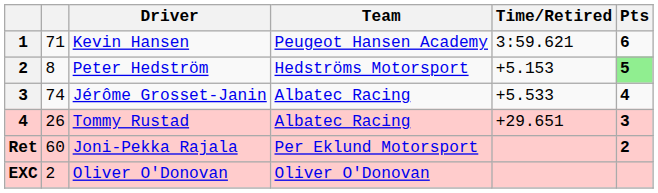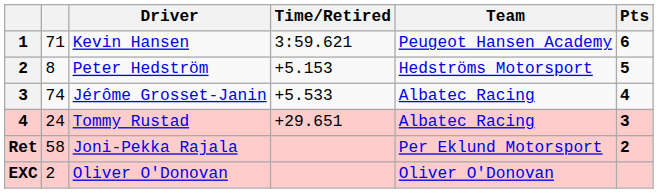columns swapped: Team <-> Time/Retired
Peter Hedström | Pts: lightgreen background -> no background
Tommy Rustad | column 2: 26 -> 24
Joni-Pekka Rajala | column 2: 60 -> 58
